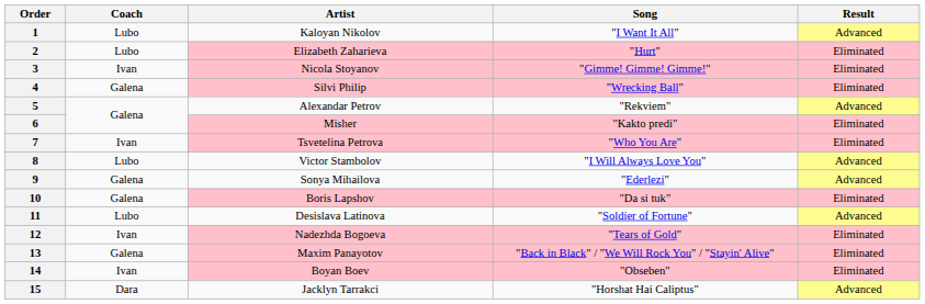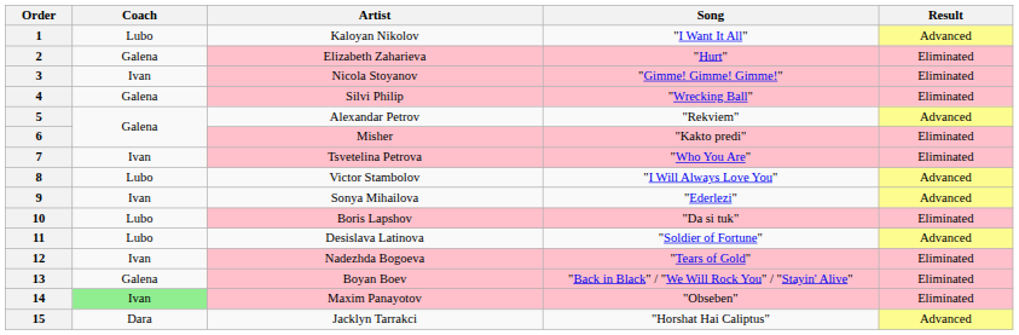2 | Coach: Lubo -> Galena
9 | Coach: Galena -> Ivan
10 | Coach: Galena -> Lubo
13 | Artist: Maxim Panayotov -> Boyan Boev
14 | Coach: no background -> lightgreen background
14 | Artist: Boyan Boev -> Maxim Panayotov
